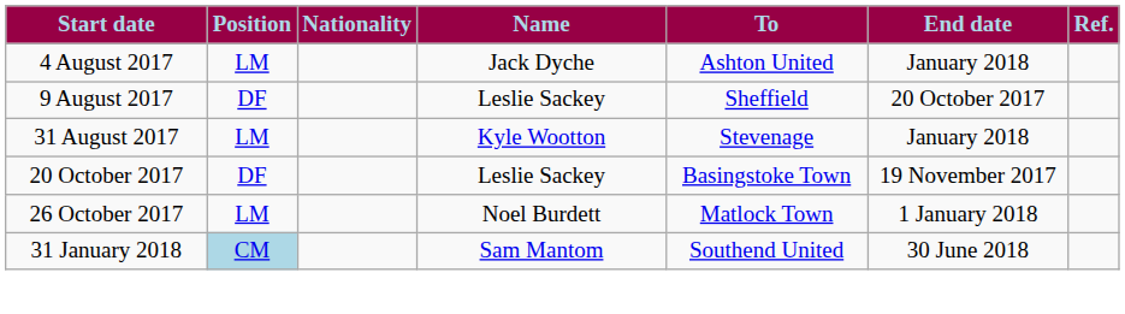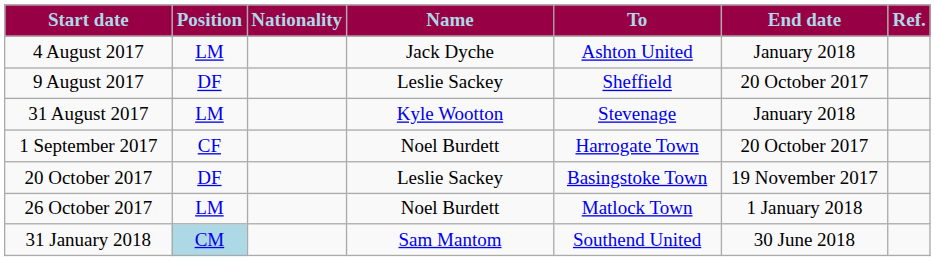+ row: 1 September 2017 | CF | Noel Burdett | Harrogate Town | 20 October 2017
